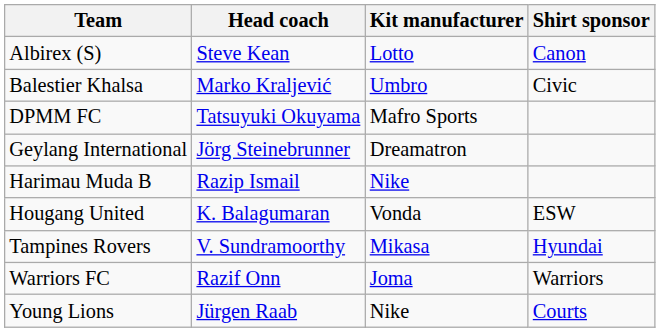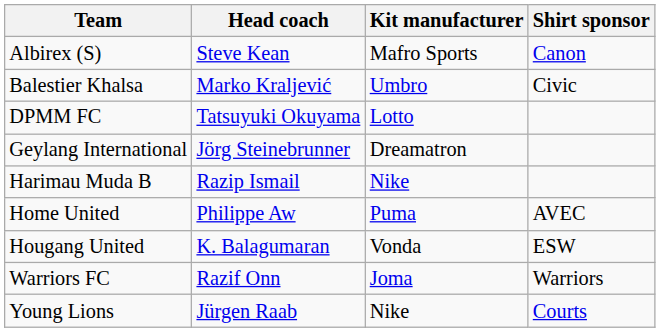Albirex (S) | Kit manufacturer: Lotto -> Mafro Sports
DPMM FC | Kit manufacturer: Mafro Sports -> Lotto
+ row: Home United | Philippe Aw | Puma | AVEC
- row: Tampines Rovers | V. Sundramoorthy | Mikasa | Hyundai
